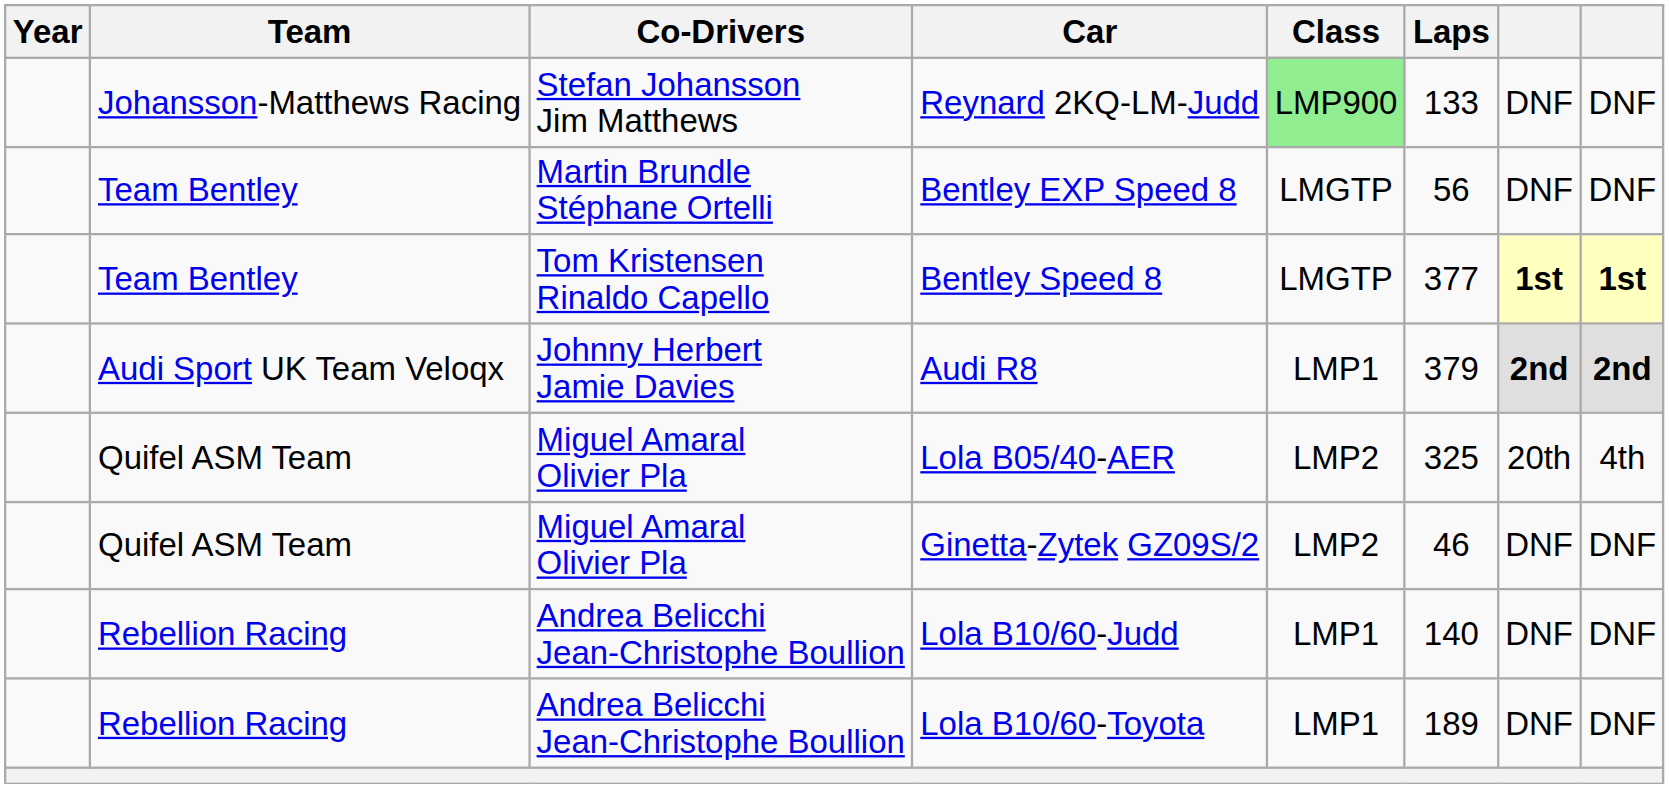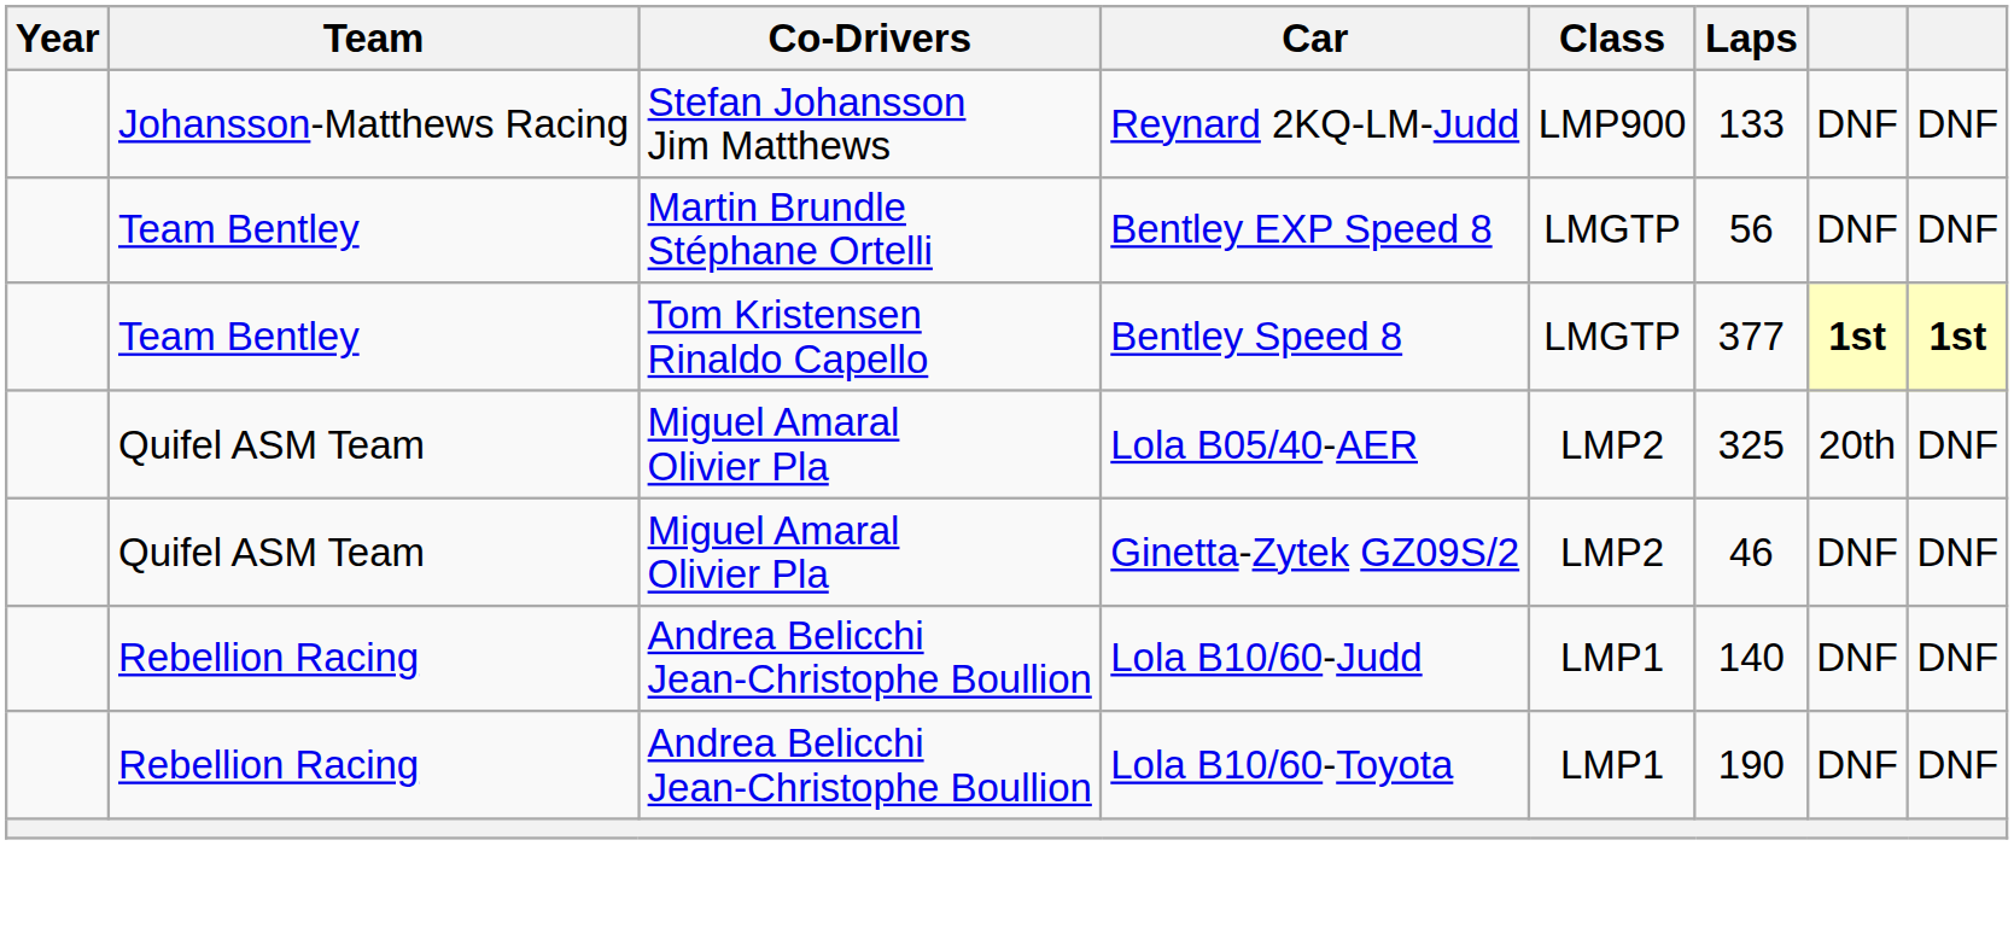Reynard 2KQ-LM-Judd | Class: lightgreen background -> no background
- row: Audi Sport UK Team Veloqx | Johnny Herbert Jamie Davies | Audi R8 | LMP1 | 379 | 2nd | 2nd
Lola B05/40-AER | column 8: 4th -> DNF
Lola B10/60-Toyota | Laps: 189 -> 190
